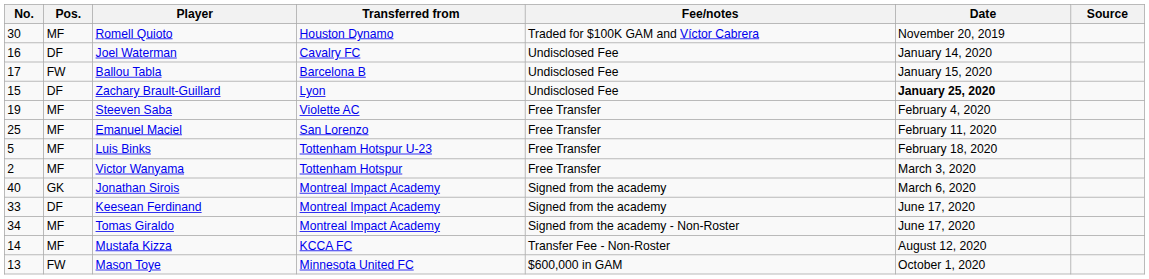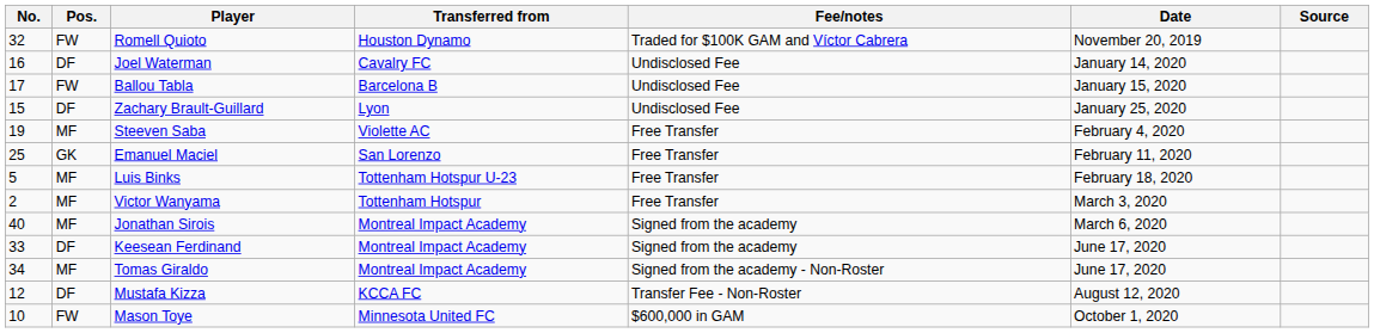Romell Quioto | No.: 30 -> 32
Romell Quioto | Pos.: MF -> FW
Zachary Brault-Guillard | Date: bold -> normal
Emanuel Maciel | Pos.: MF -> GK
Jonathan Sirois | Pos.: GK -> MF
Mustafa Kizza | No.: 14 -> 12
Mustafa Kizza | Pos.: MF -> DF
Mason Toye | No.: 13 -> 10
